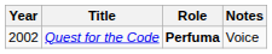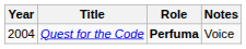Quest for the Code | Year: 2002 -> 2004
